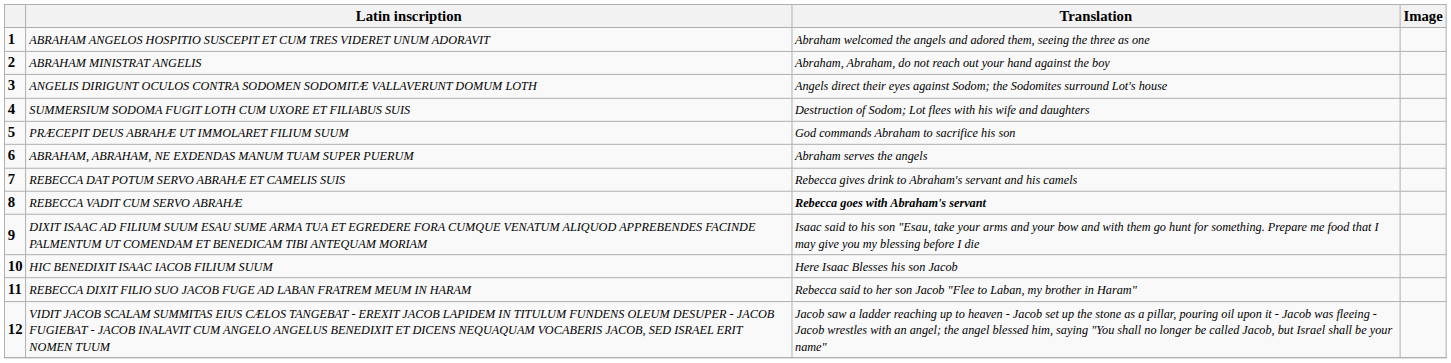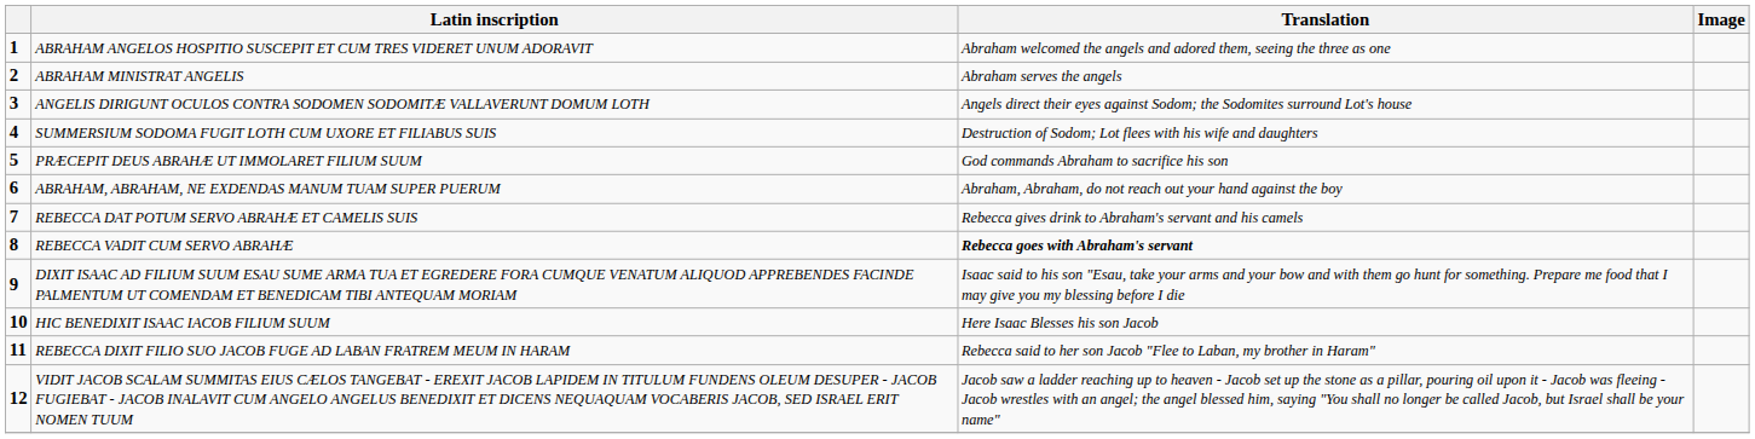ABRAHAM MINISTRAT ANGELIS | Translation: Abraham, Abraham, do not reach out your hand against the boy -> Abraham serves the angels
ABRAHAM, ABRAHAM, NE EXDENDAS MANUM TUAM SUPER PUERUM | Translation: Abraham serves the angels -> Abraham, Abraham, do not reach out your hand against the boy
